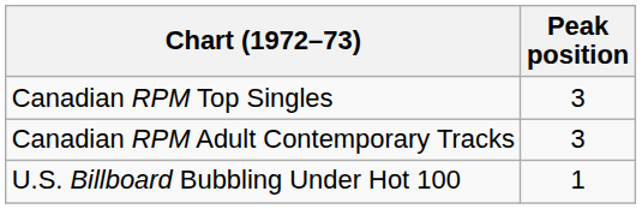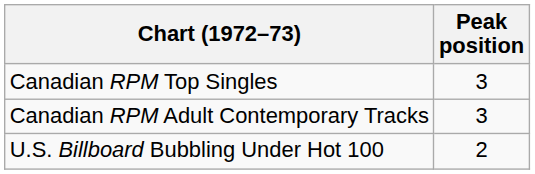U.S. Billboard Bubbling Under Hot 100 | Peak position: 1 -> 2
